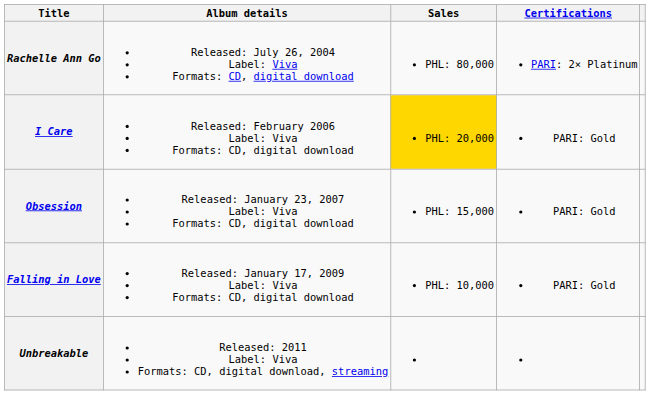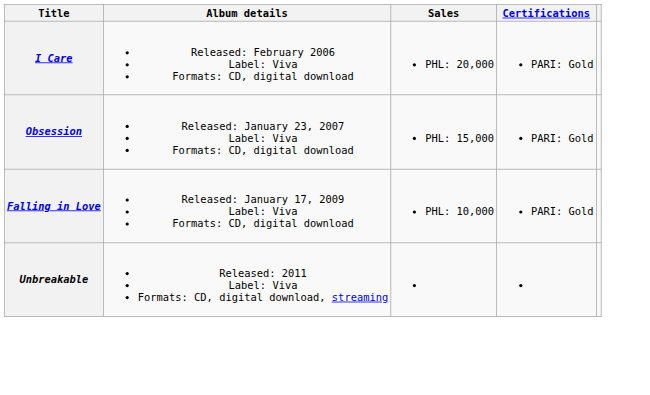- row: Rachelle Ann Go | Released: July 26, 2004 Label: Viva Formats: CD, digital download | PHL: 80,000 | PARI: 2× Platinum
I Care | Sales: gold background -> no background
